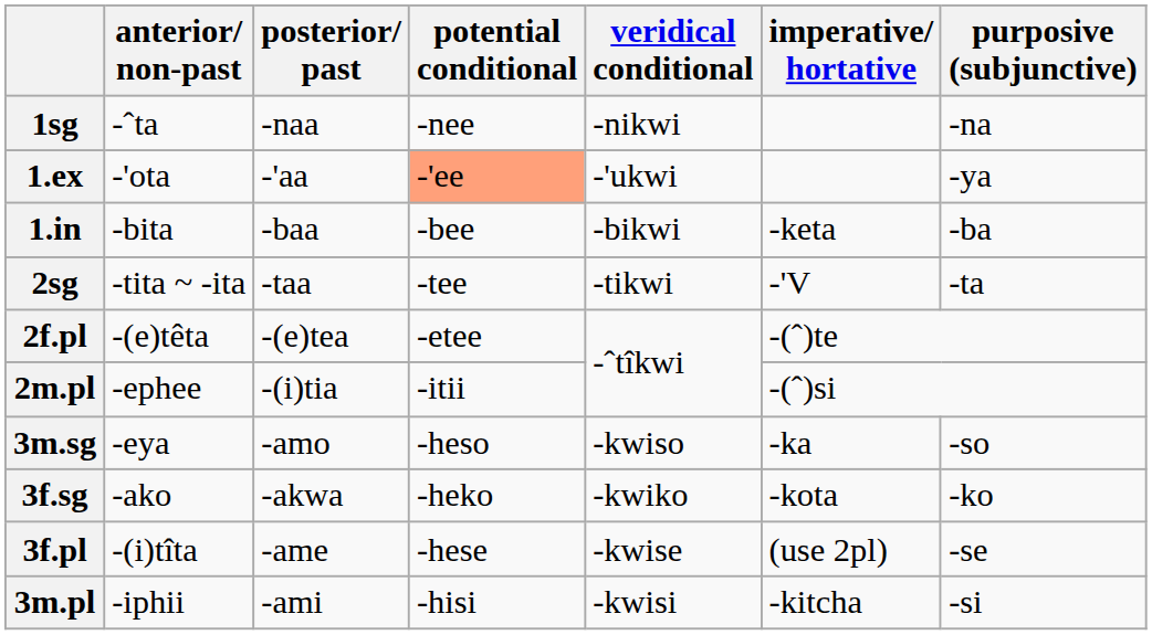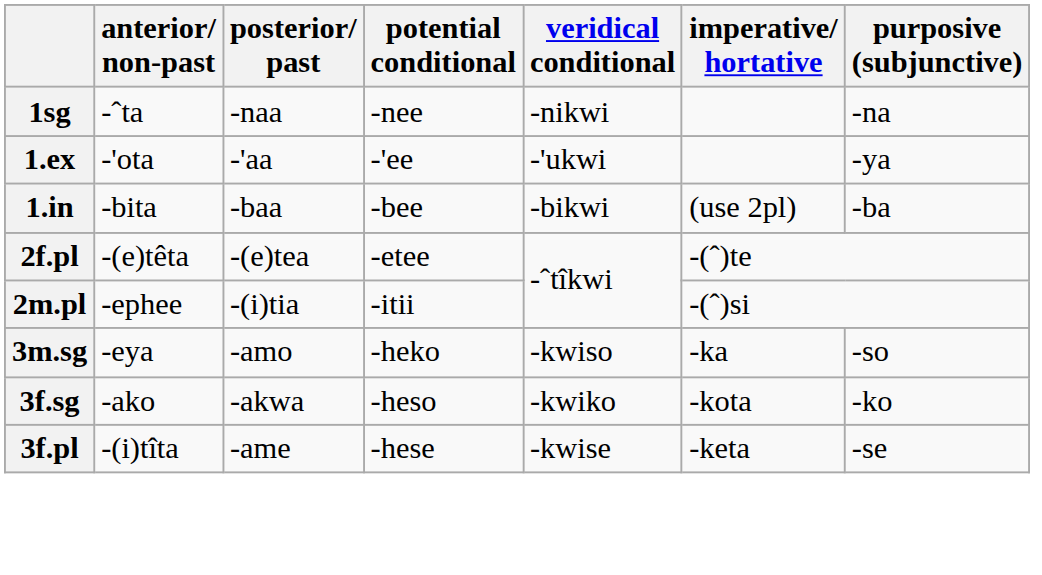1.ex | potential conditional: lightsalmon background -> no background
1.in | imperative/ hortative: -keta -> (use 2pl)
- row: 2sg | -tita ~ -ita | -taa | -tee | -tikwi | -'V | -ta
3m.sg | potential conditional: -heso -> -heko
3f.sg | potential conditional: -heko -> -heso
3f.pl | imperative/ hortative: (use 2pl) -> -keta
- row: 3m.pl | -iphii | -ami | -hisi | -kwisi | -kitcha | -si
